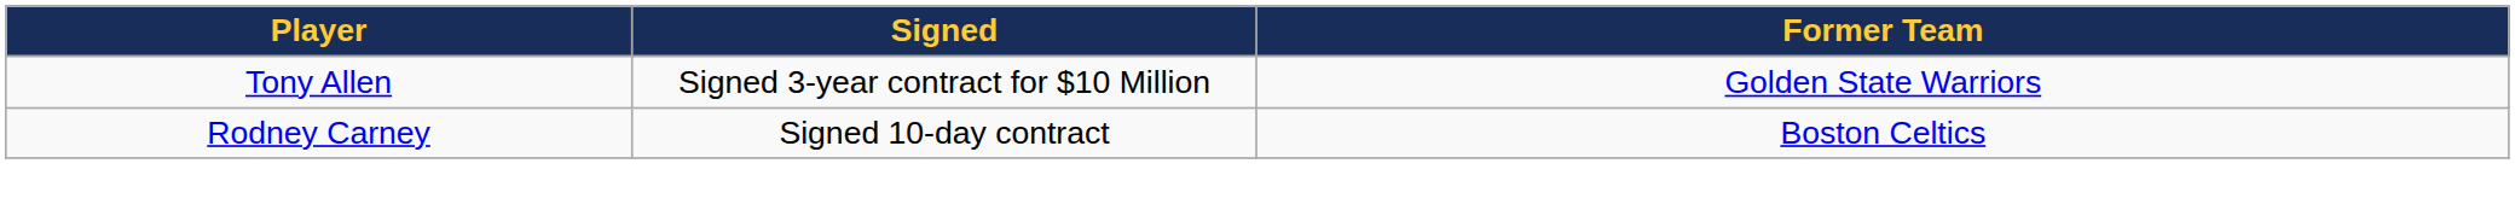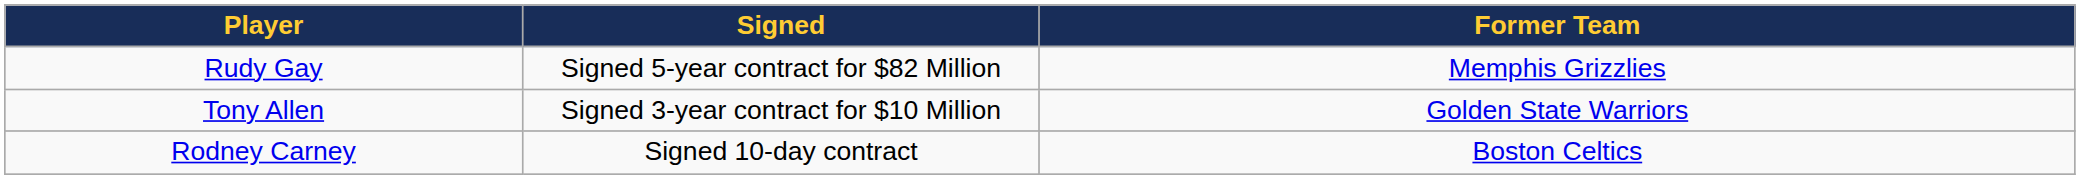+ row: Rudy Gay | Signed 5-year contract for $82 Million | Memphis Grizzlies
